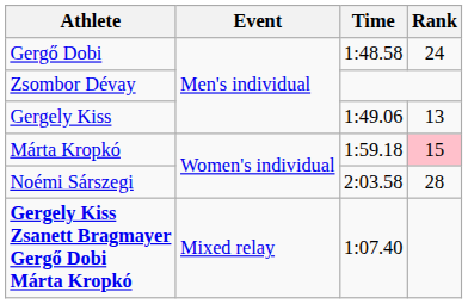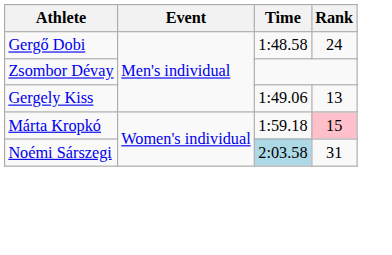Noémi Sárszegi | Time: no background -> lightblue background
Noémi Sárszegi | Rank: 28 -> 31
- row: Gergely Kiss Zsanett Bragmayer Gergő Dobi Márta Kropkó | Mixed relay | 1:07.40
